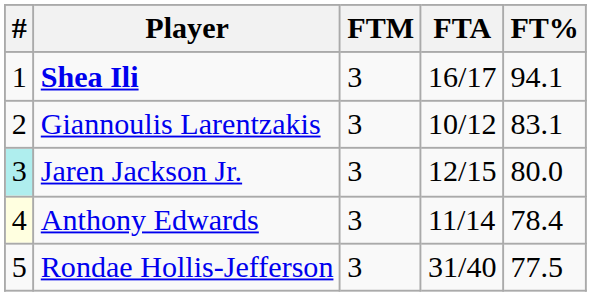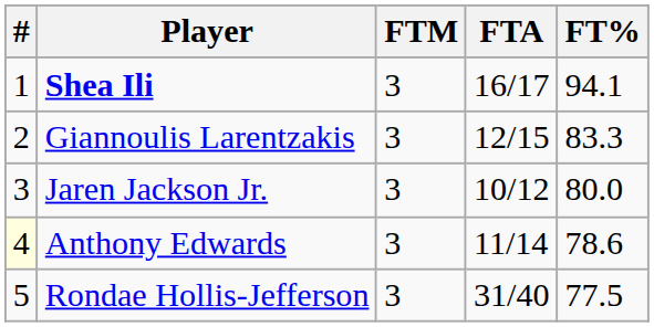Giannoulis Larentzakis | FTA: 10/12 -> 12/15
Giannoulis Larentzakis | FT%: 83.1 -> 83.3
Jaren Jackson Jr. | #: paleturquoise background -> no background
Jaren Jackson Jr. | FTA: 12/15 -> 10/12
Anthony Edwards | FT%: 78.4 -> 78.6
